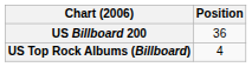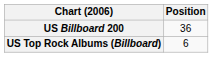US Top Rock Albums (Billboard) | Position: 4 -> 6
